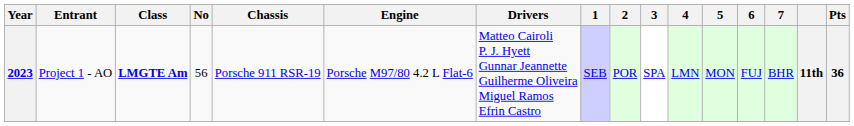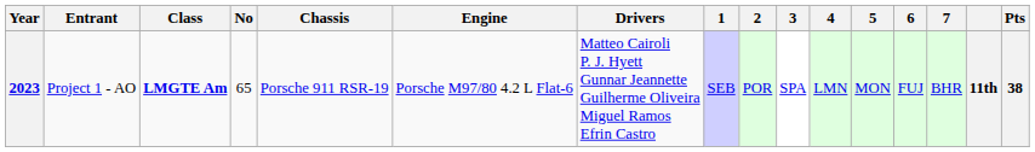2023 | No: 56 -> 65
2023 | Pts: 36 -> 38
